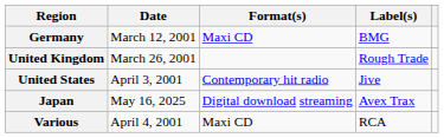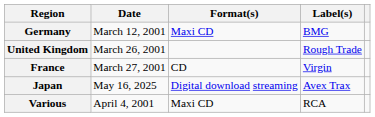+ row: France | March 27, 2001 | CD | Virgin
- row: United States | April 3, 2001 | Contemporary hit radio | Jive
